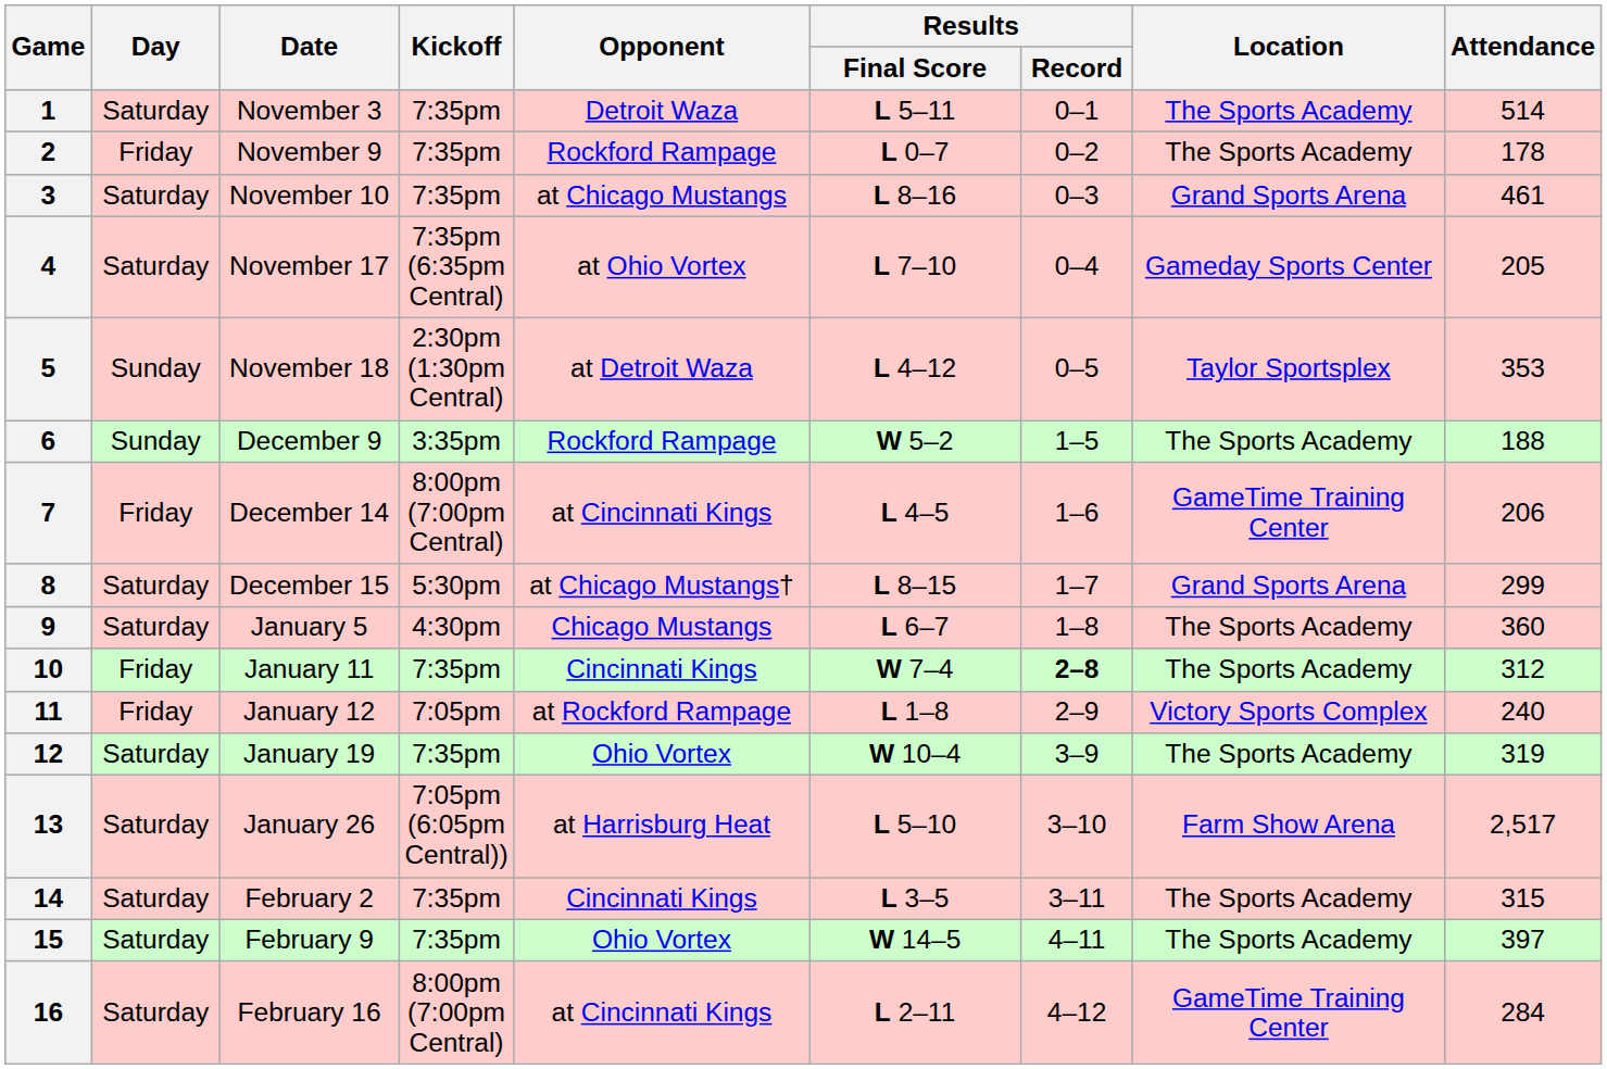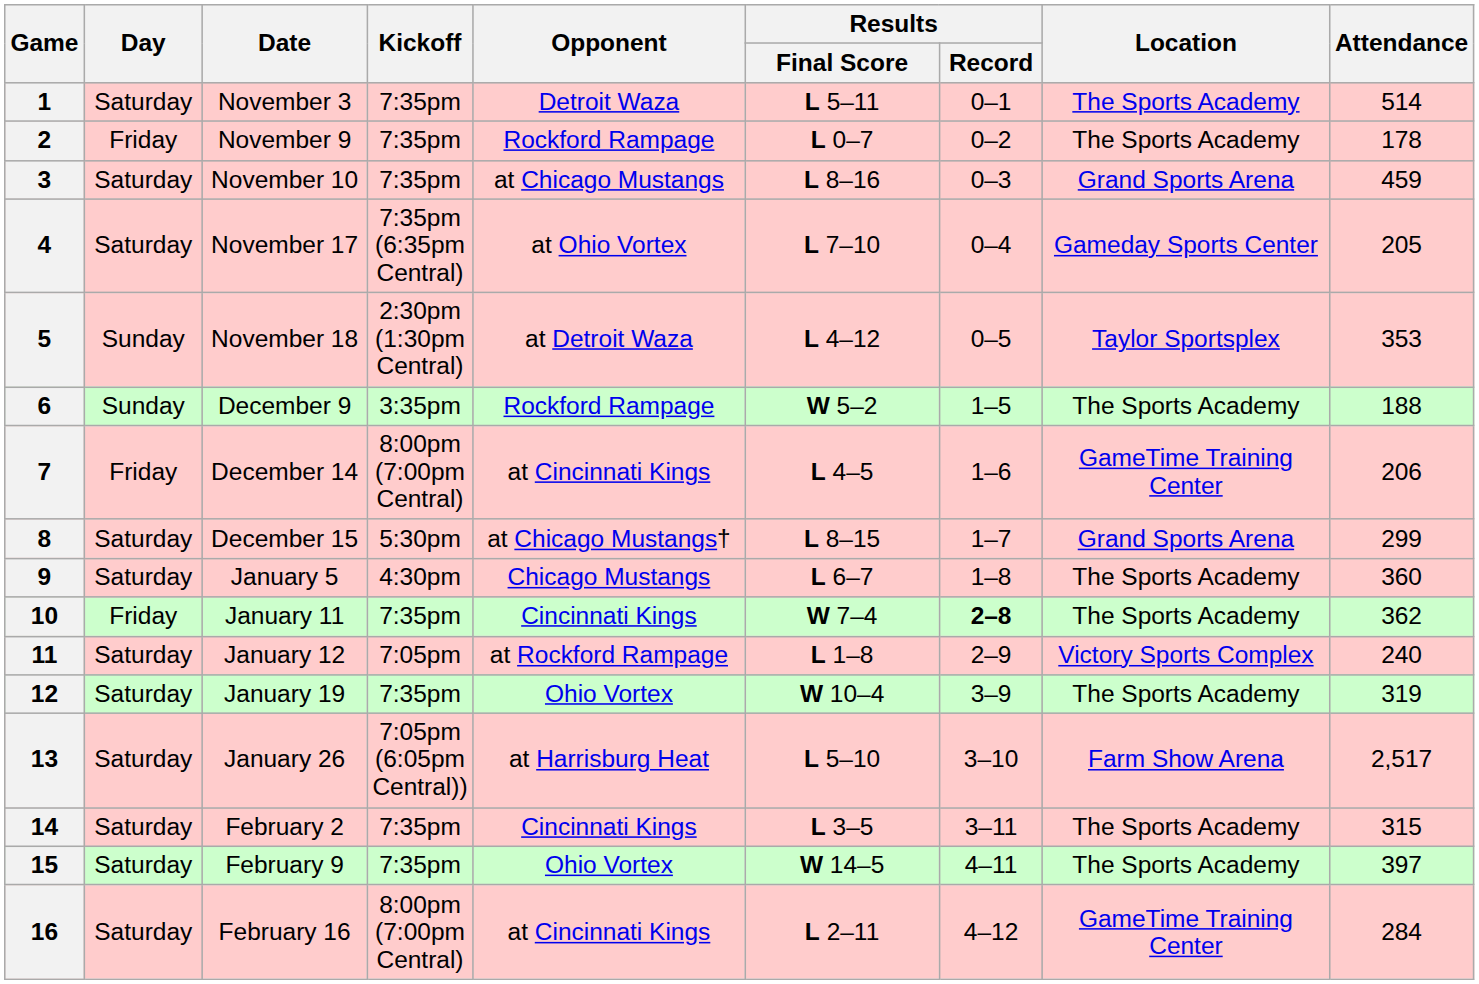3 | Attendance: 461 -> 459
10 | Attendance: 312 -> 362
11 | Day: Friday -> Saturday
